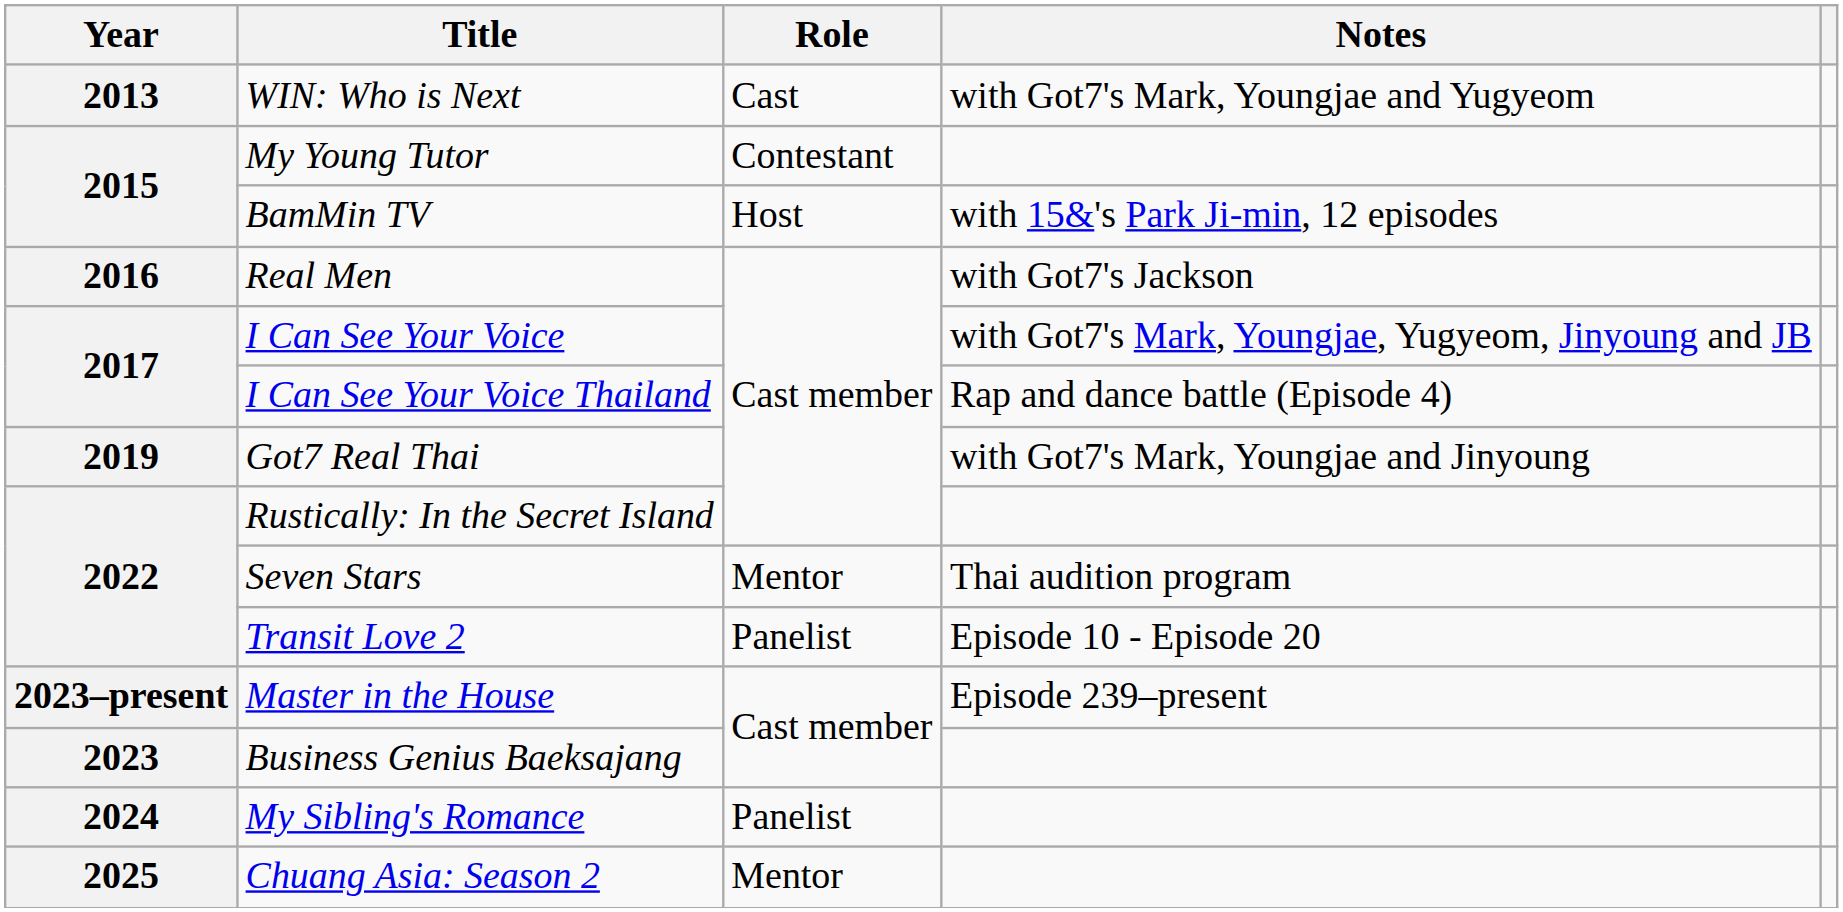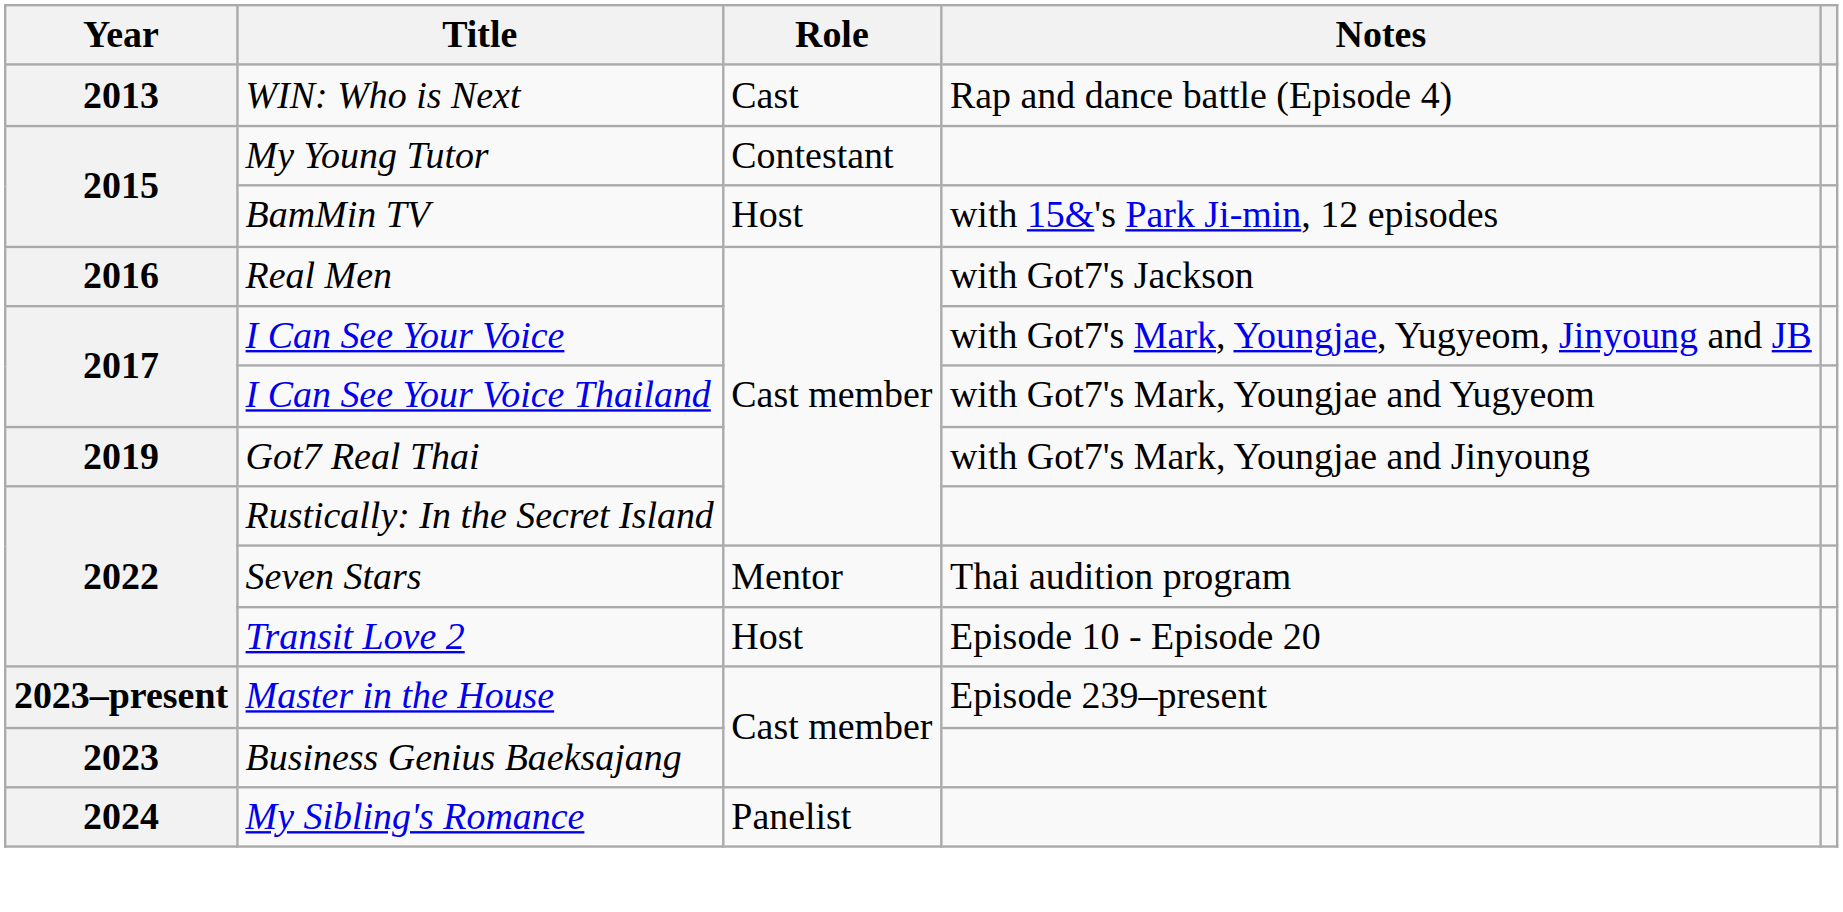WIN: Who is Next | Notes: with Got7's Mark, Youngjae and Yugyeom -> Rap and dance battle (Episode 4)
I Can See Your Voice Thailand | Notes: Rap and dance battle (Episode 4) -> with Got7's Mark, Youngjae and Yugyeom
Transit Love 2 | Role: Panelist -> Host
- row: 2025 | Chuang Asia: Season 2 | Mentor
